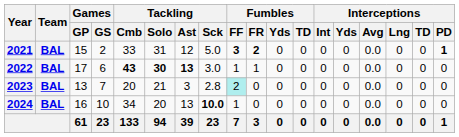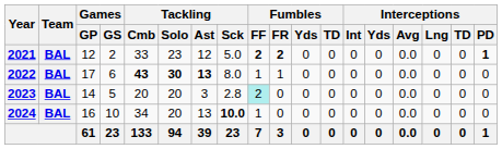2021 | Games / GP: 15 -> 12
2021 | Tackling / Solo: 31 -> 23
2021 | Fumbles / FF: 3 -> 2
2022 | Tackling / Sck: 3.0 -> 8.0
2023 | Games / GP: 13 -> 14
2023 | Games / GS: 7 -> 5
2023 | Tackling / Solo: 21 -> 20
